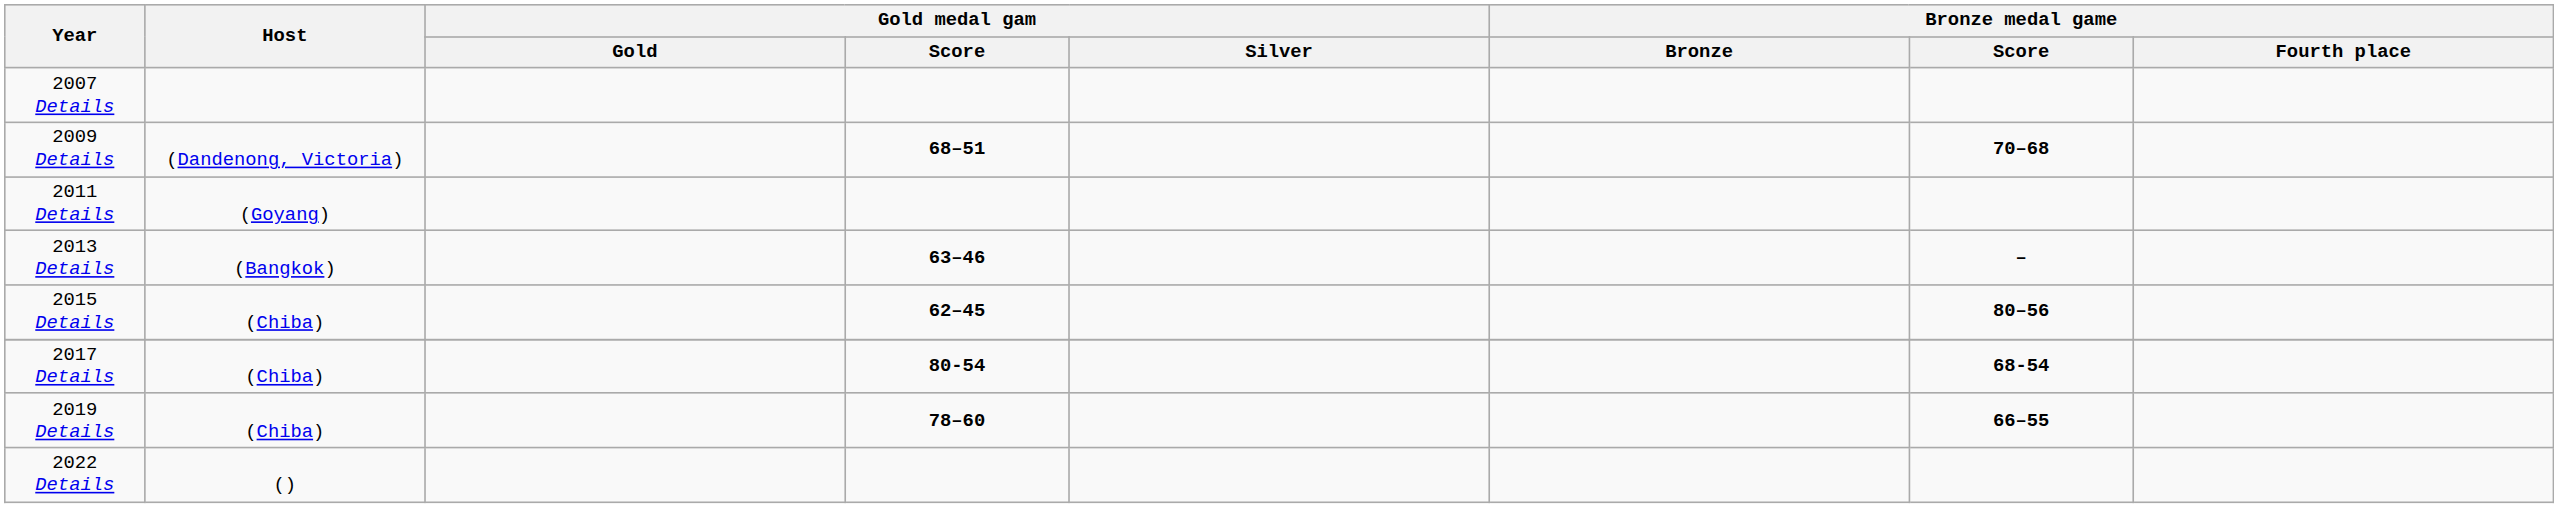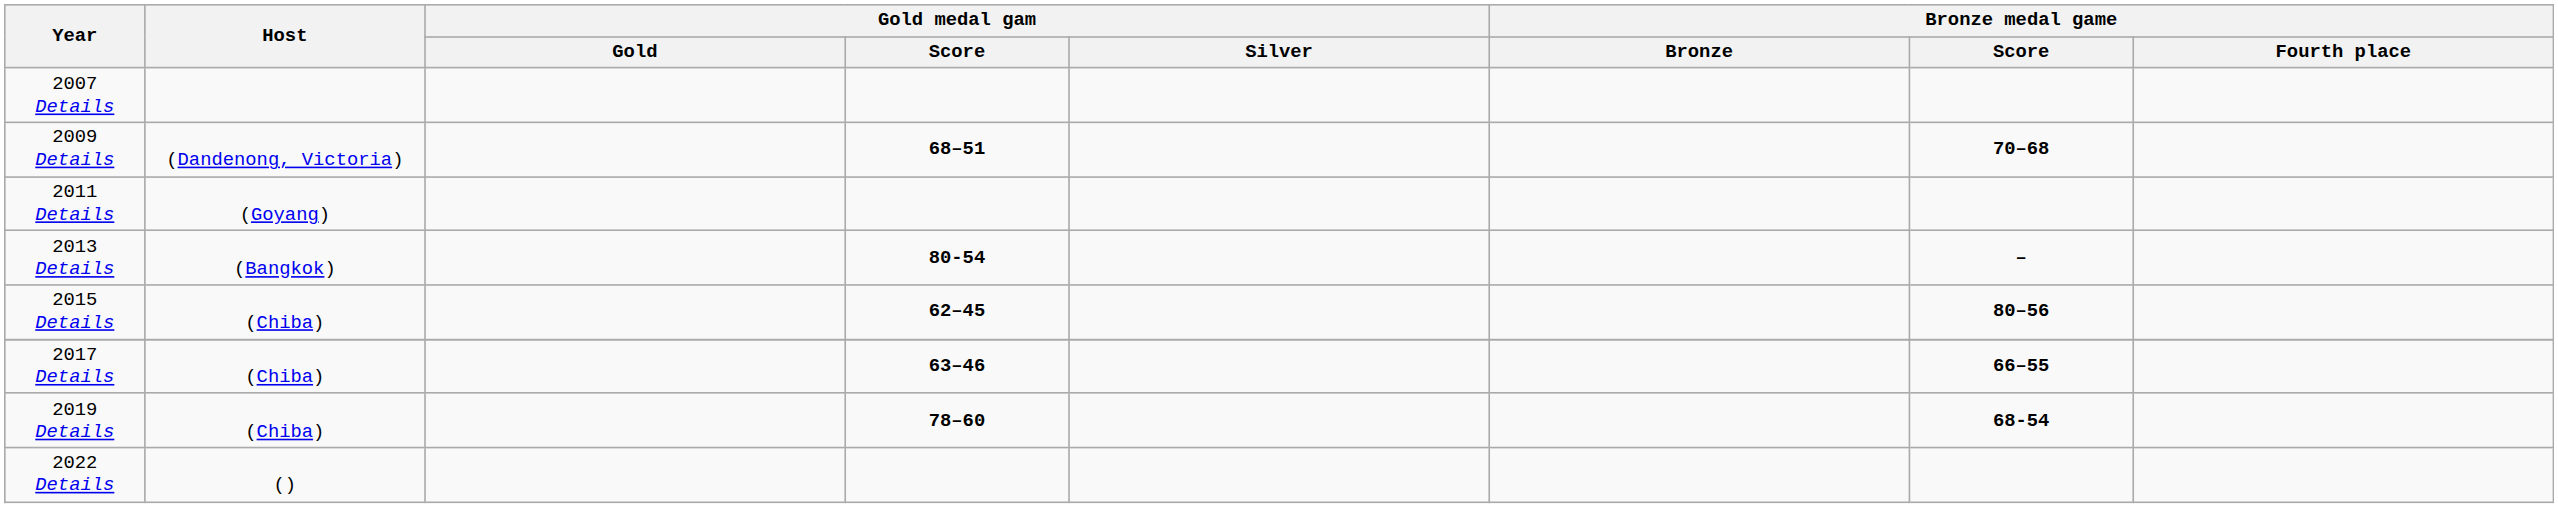2013 Details | Gold medal gam / Score: 63–46 -> 80-54
2017 Details | Gold medal gam / Score: 80-54 -> 63–46
2017 Details | Bronze medal game / Score: 68-54 -> 66–55
2019 Details | Bronze medal game / Score: 66–55 -> 68-54
